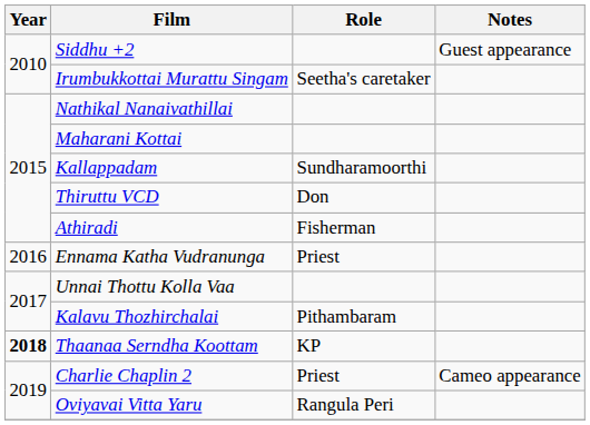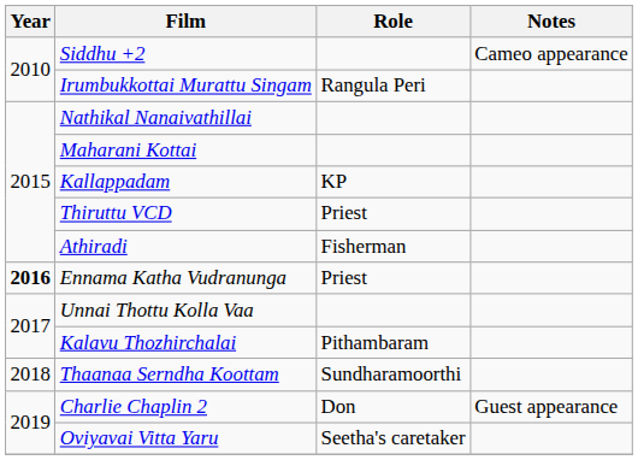Siddhu +2 | Notes: Guest appearance -> Cameo appearance
Irumbukkottai Murattu Singam | Role: Seetha's caretaker -> Rangula Peri
Kallappadam | Role: Sundharamoorthi -> KP
Thiruttu VCD | Role: Don -> Priest
Ennama Katha Vudranunga | Year: normal -> bold
Thaanaa Serndha Koottam | Year: bold -> normal
Thaanaa Serndha Koottam | Role: KP -> Sundharamoorthi
Charlie Chaplin 2 | Role: Priest -> Don
Charlie Chaplin 2 | Notes: Cameo appearance -> Guest appearance
Oviyavai Vitta Yaru | Role: Rangula Peri -> Seetha's caretaker
